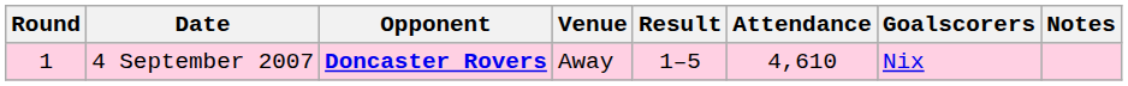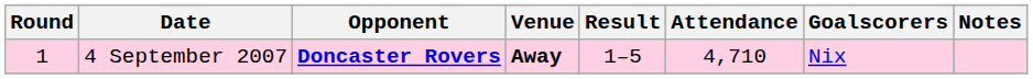4 September 2007 | Venue: normal -> bold
4 September 2007 | Attendance: 4,610 -> 4,710
